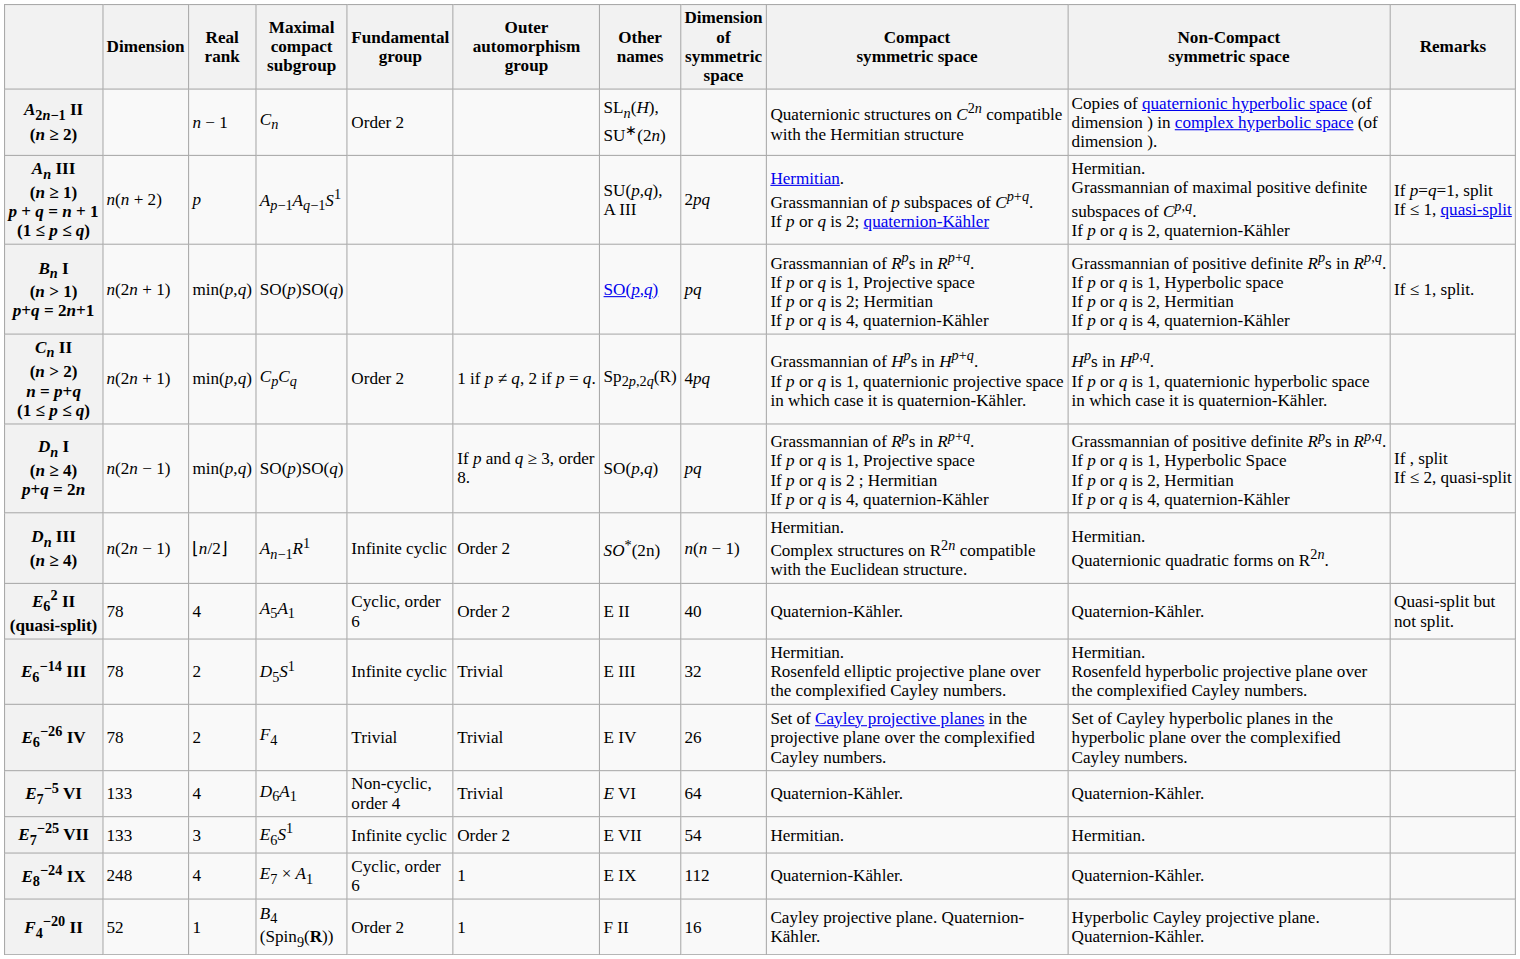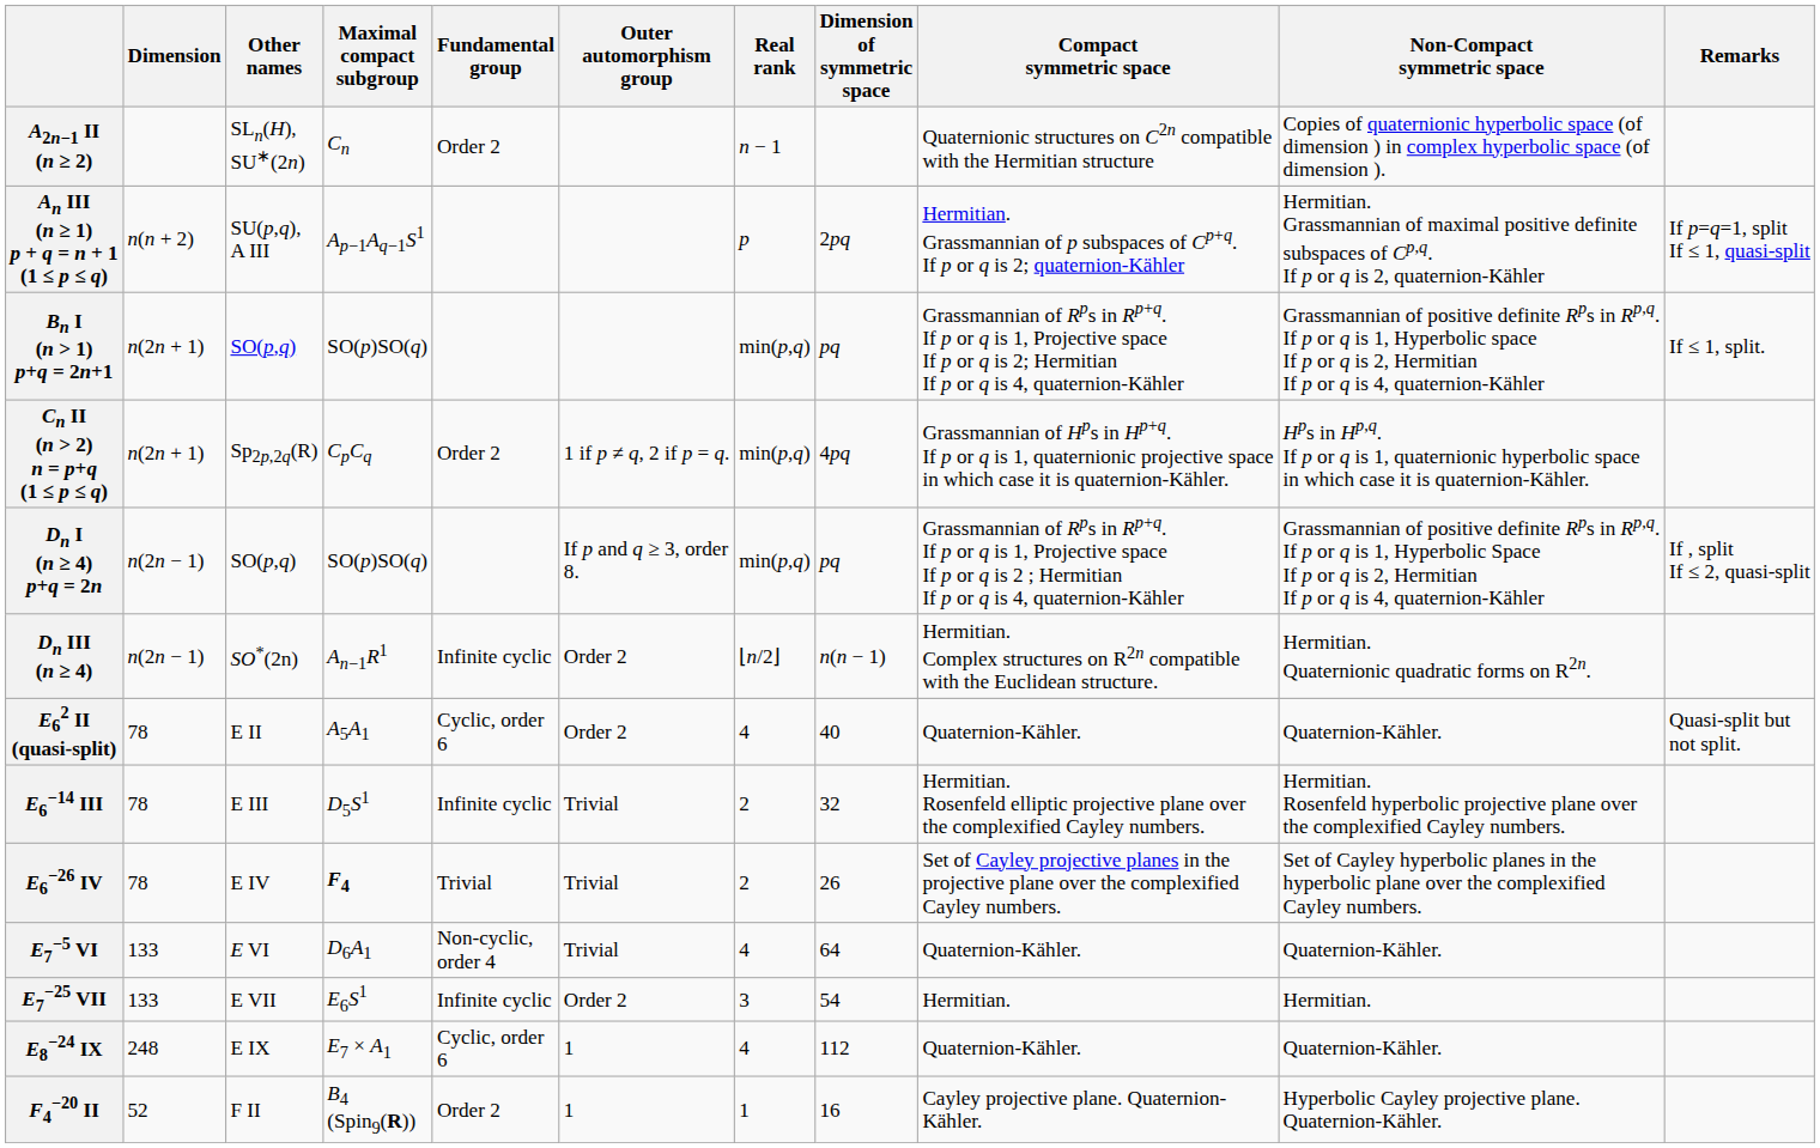columns swapped: Real rank <-> Other names
E6−26 IV | Maximal compact subgroup: normal -> bold
